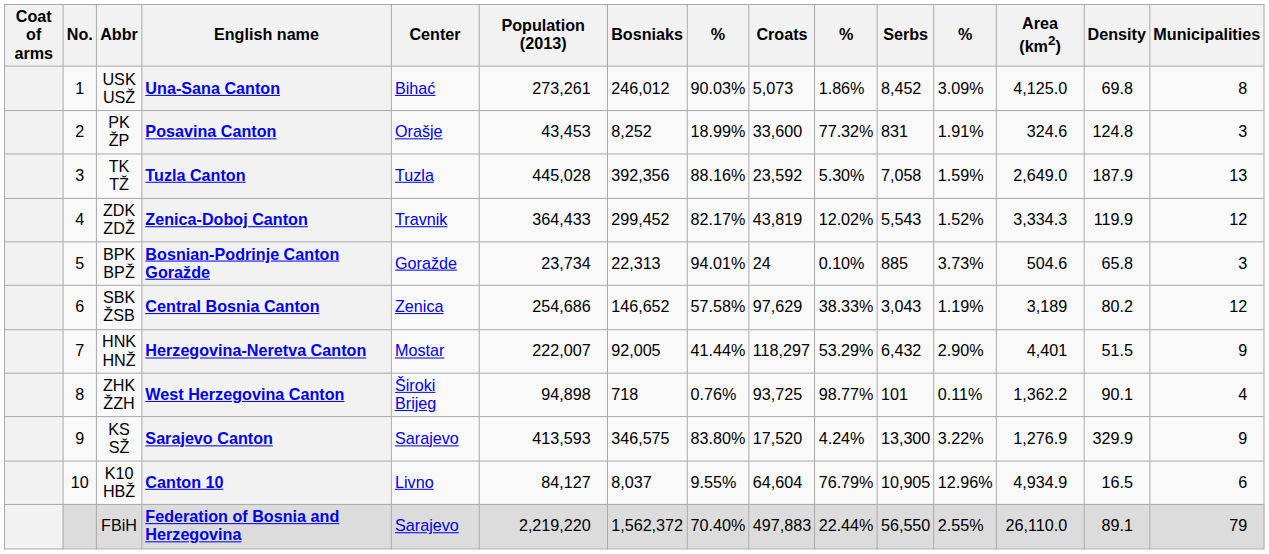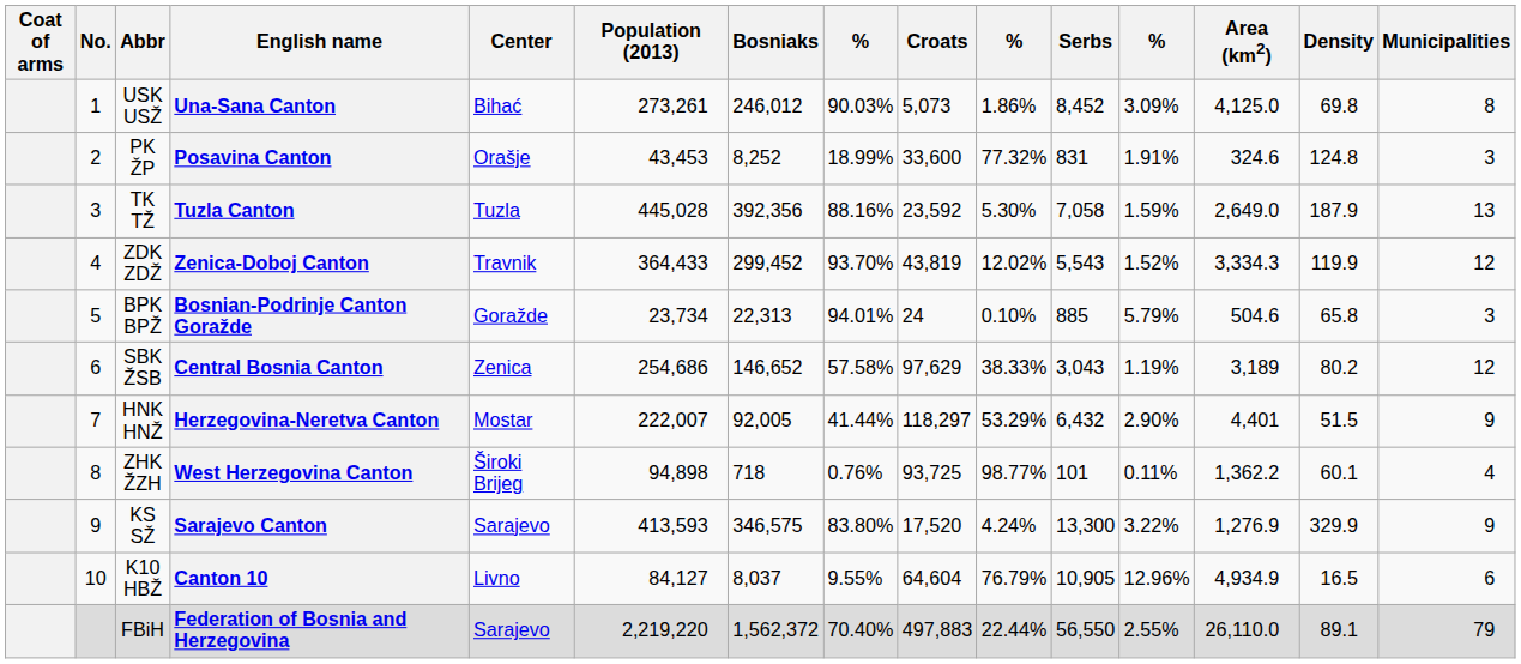Zenica-Doboj Canton | column 8: 82.17% -> 93.70%
Bosnian-Podrinje Canton Goražde | column 12: 3.73% -> 5.79%
West Herzegovina Canton | Density: 90.1 -> 60.1
